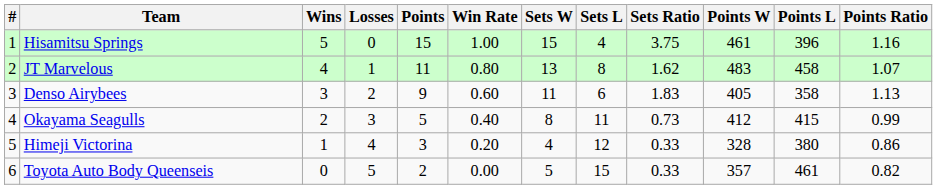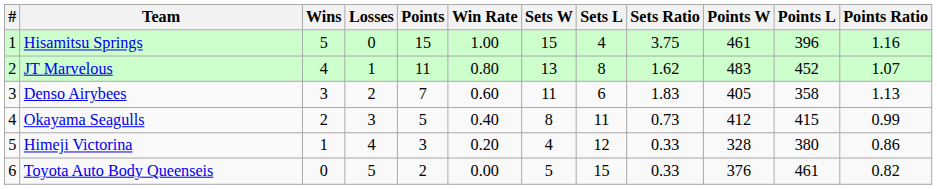JT Marvelous | Points L: 458 -> 452
Denso Airybees | Points: 9 -> 7
Toyota Auto Body Queenseis | Points W: 357 -> 376
